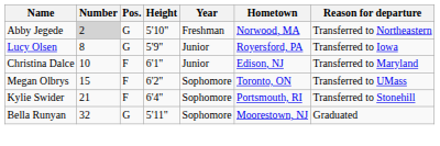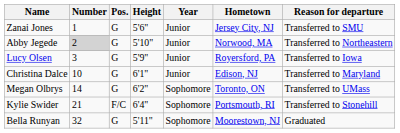+ row: Zanai Jones | 1 | G | 5'6" | Junior | Jersey City, NJ | Transferred to SMU
Abby Jegede | Year: Freshman -> Junior
Lucy Olsen | Number: 8 -> 3
Christina Dalce | Pos.: F -> G
Megan Olbrys | Number: 15 -> 14
Megan Olbrys | Pos.: F -> G
Kylie Swider | Pos.: F -> F/C
